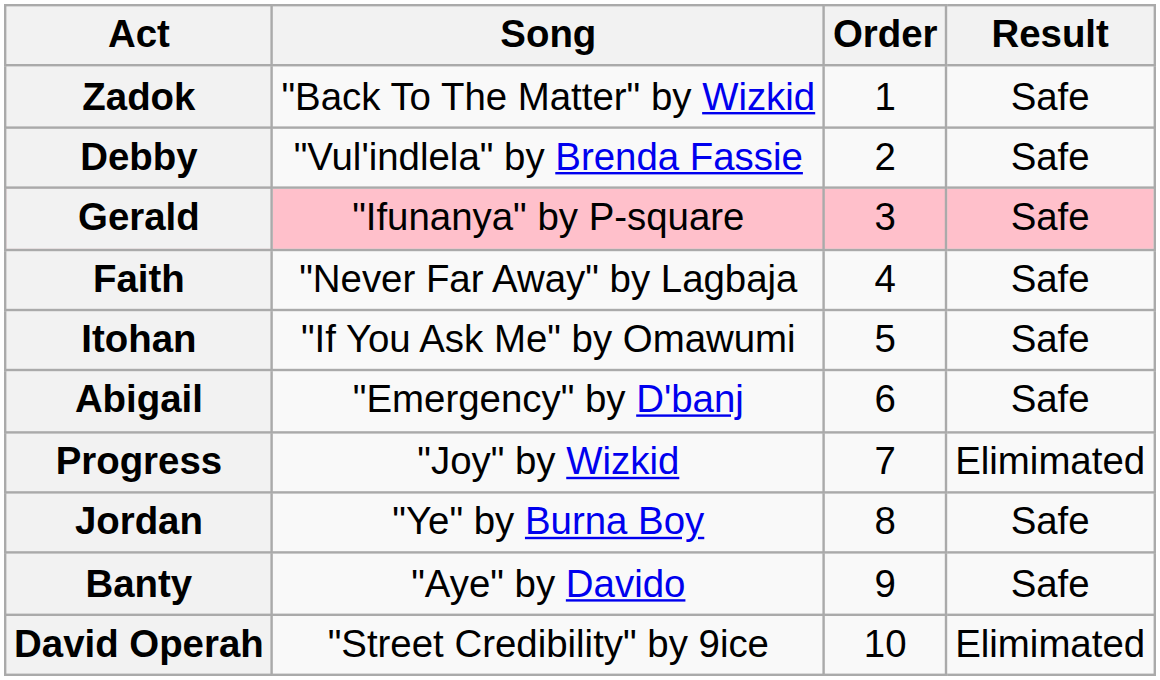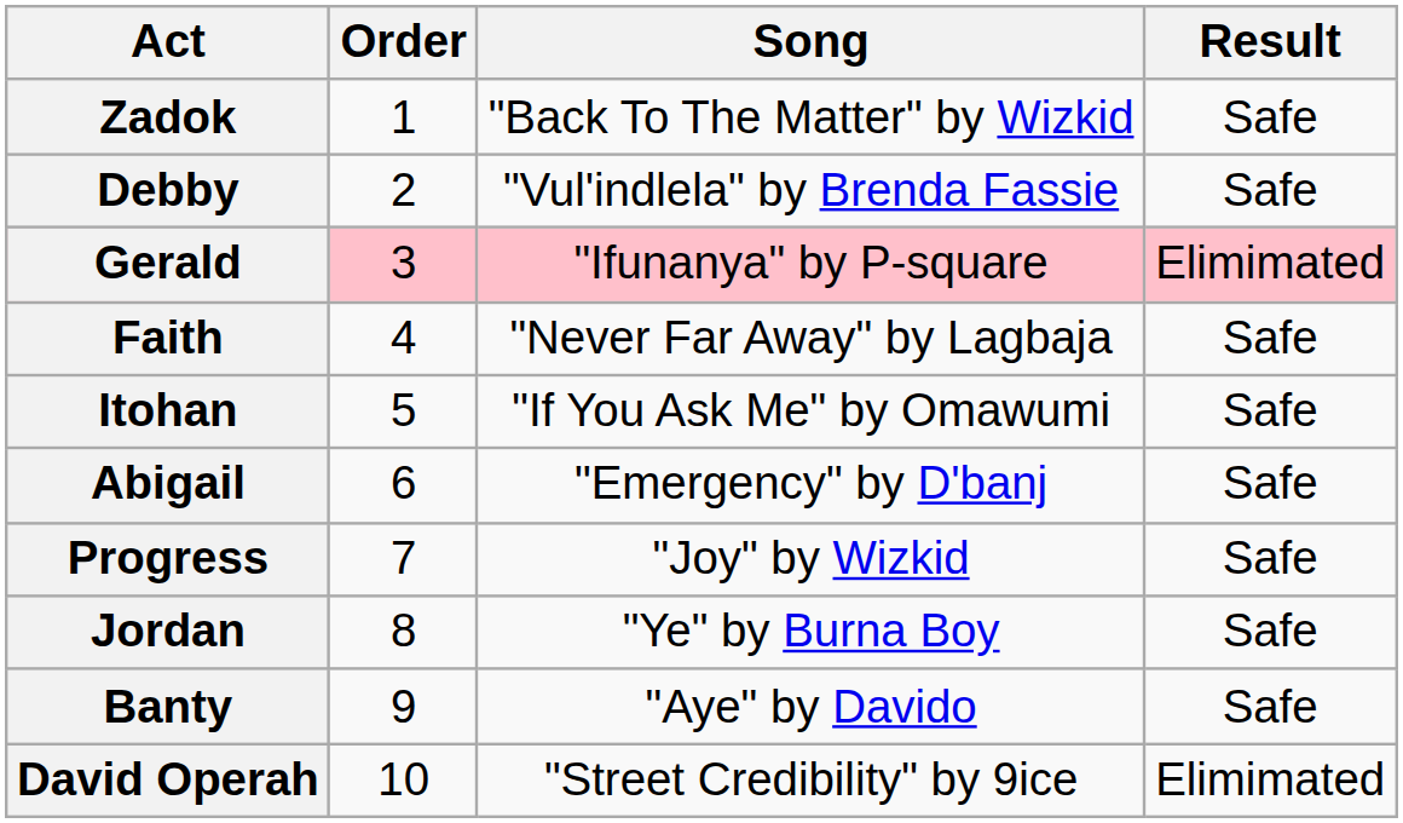columns swapped: Order <-> Song
Gerald | Result: Safe -> Elimimated
Progress | Result: Elimimated -> Safe
